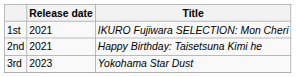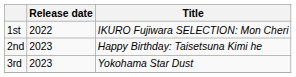1st | Release date: 2021 -> 2022
2nd | Release date: 2021 -> 2023
